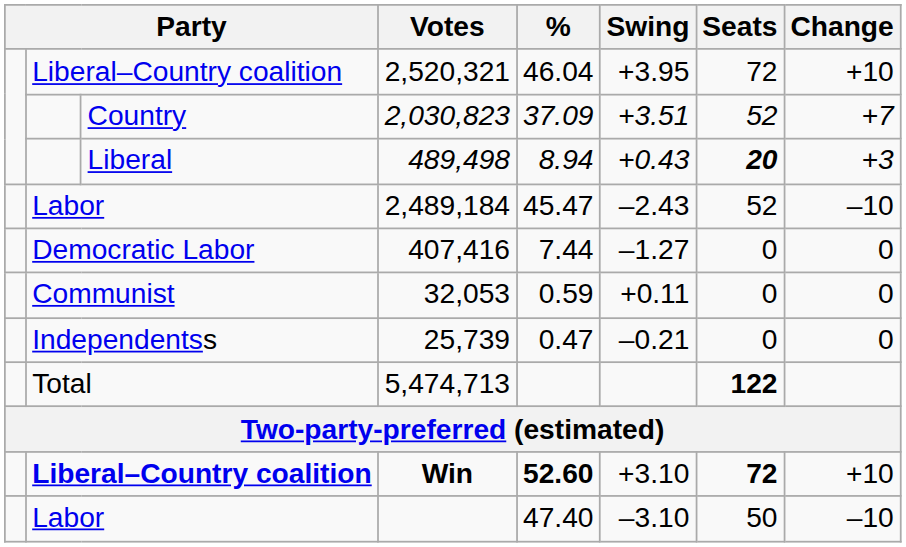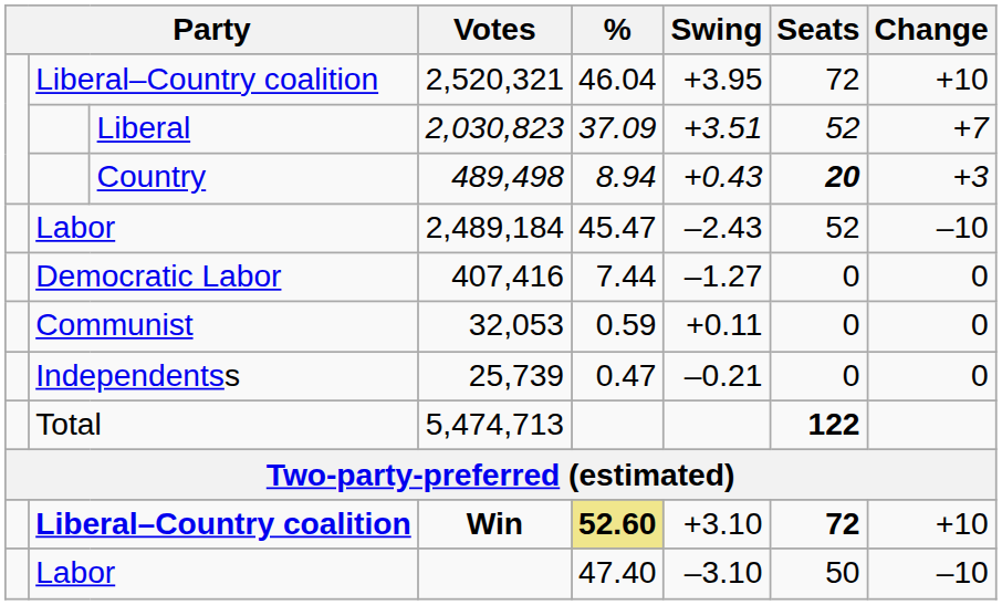2,030,823 | column 3: Country -> Liberal
489,498 | column 3: Liberal -> Country
Win | %: no background -> khaki background
